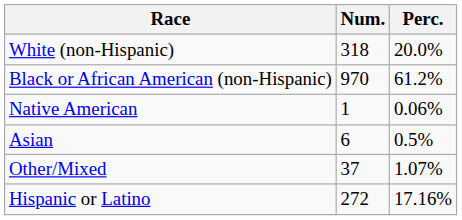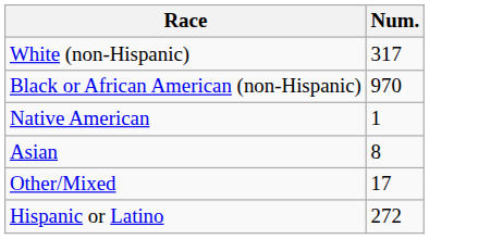- column: Perc. | 20.0% | 61.2% | 0.06% | 0.5% | 1.07% | 17.16%
White (non-Hispanic) | Num.: 318 -> 317
Asian | Num.: 6 -> 8
Other/Mixed | Num.: 37 -> 17
